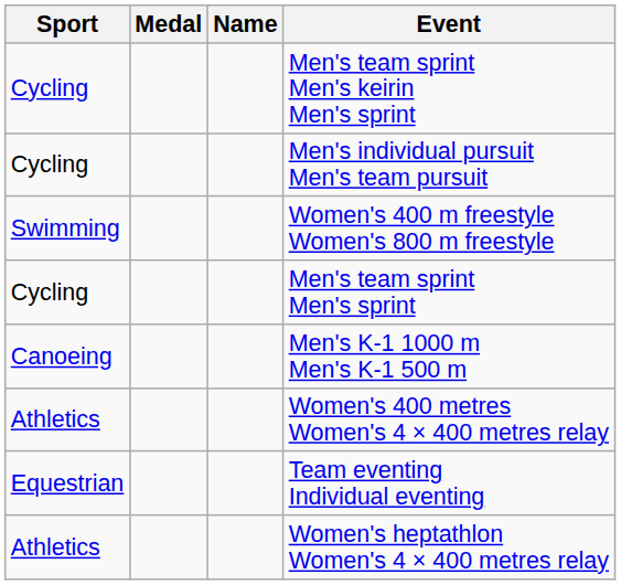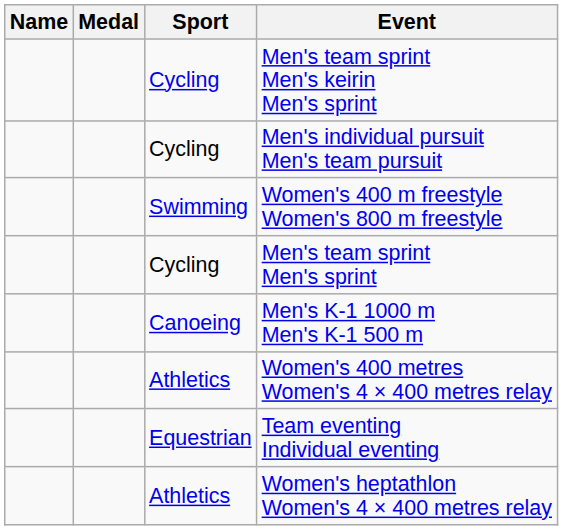columns swapped: Name <-> Sport
